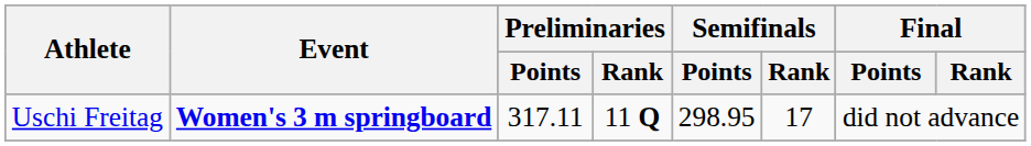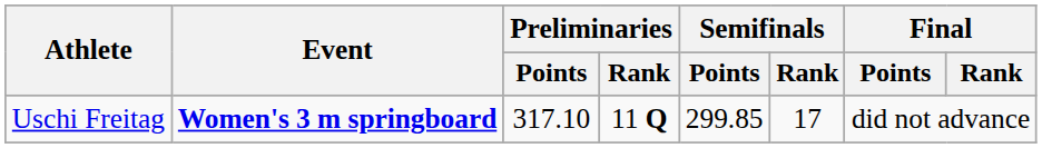Uschi Freitag | Preliminaries / Points: 317.11 -> 317.10
Uschi Freitag | Semifinals / Points: 298.95 -> 299.85
